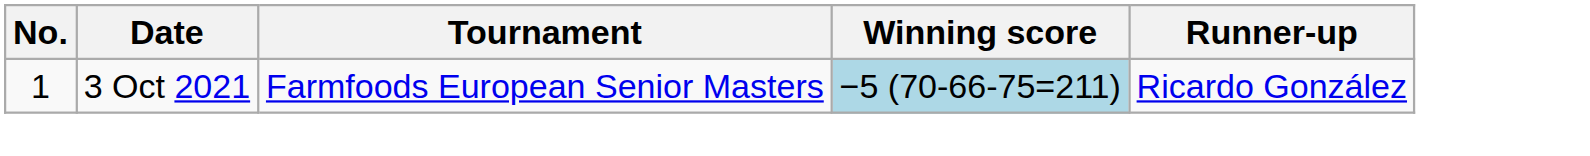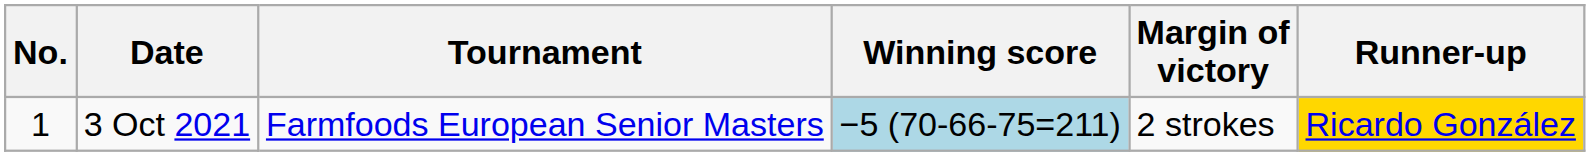+ column: Margin of victory | 2 strokes
3 Oct 2021 | Runner-up: no background -> gold background
